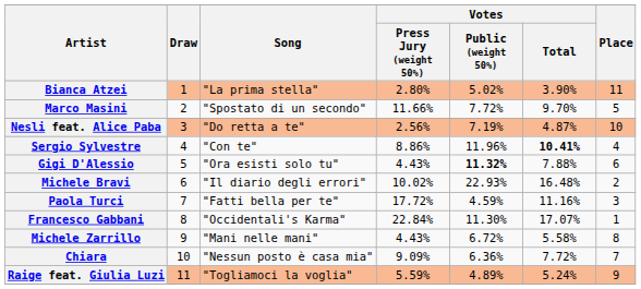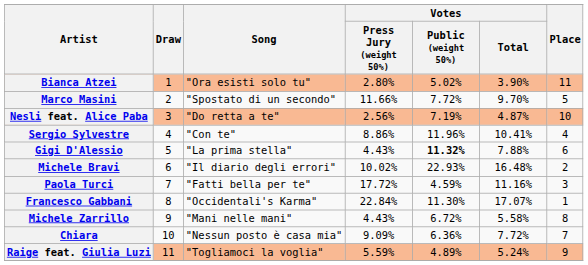Bianca Atzei | Song: "La prima stella" -> "Ora esisti solo tu"
Sergio Sylvestre | Votes / Total: bold -> normal
Gigi D'Alessio | Song: "Ora esisti solo tu" -> "La prima stella"
